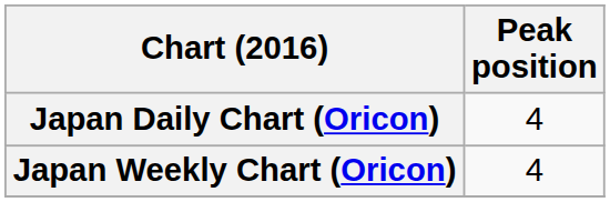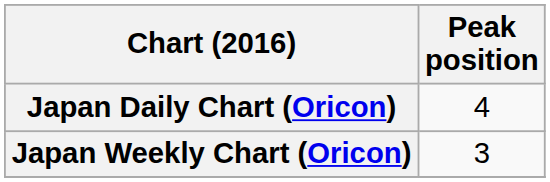Japan Weekly Chart (Oricon) | Peak position: 4 -> 3
